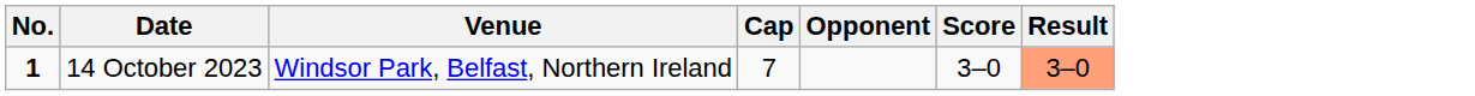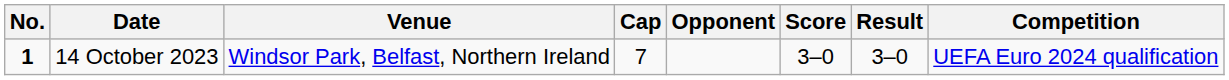+ column: Competition | UEFA Euro 2024 qualification
14 October 2023 | Result: lightsalmon background -> no background
